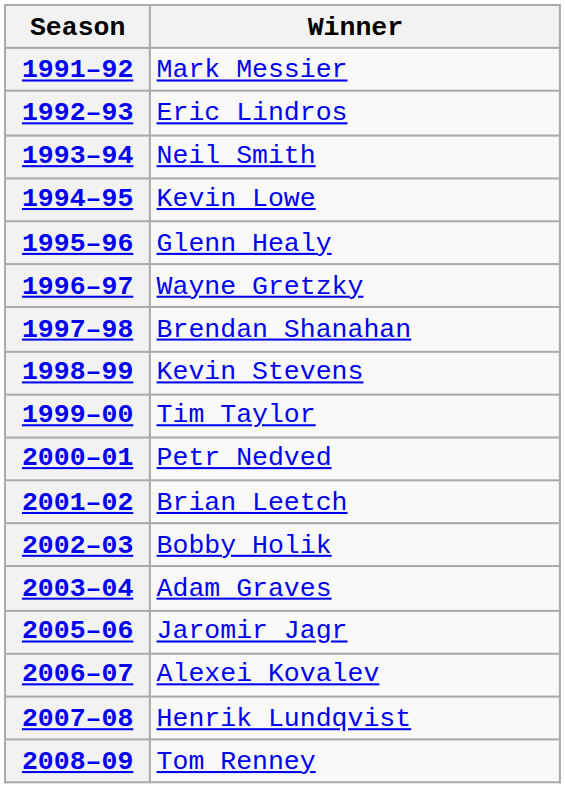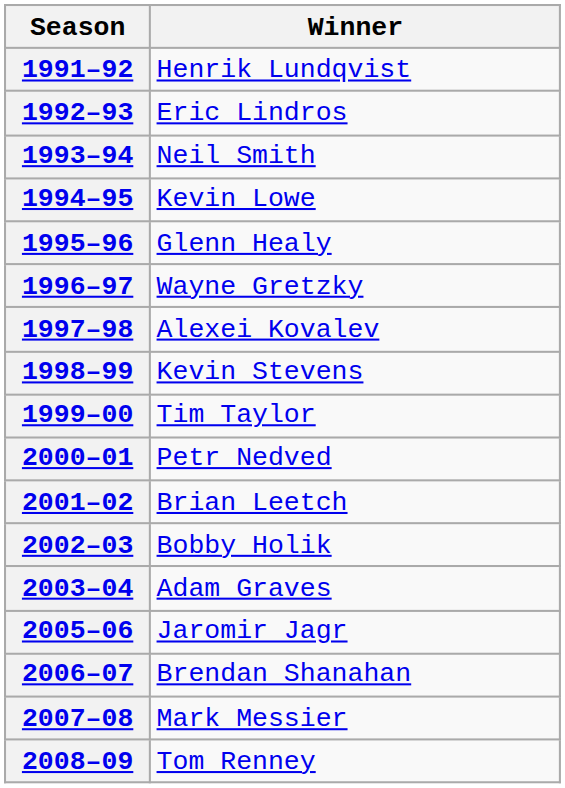1991–92 | Winner: Mark Messier -> Henrik Lundqvist
1997–98 | Winner: Brendan Shanahan -> Alexei Kovalev
2006–07 | Winner: Alexei Kovalev -> Brendan Shanahan
2007–08 | Winner: Henrik Lundqvist -> Mark Messier
